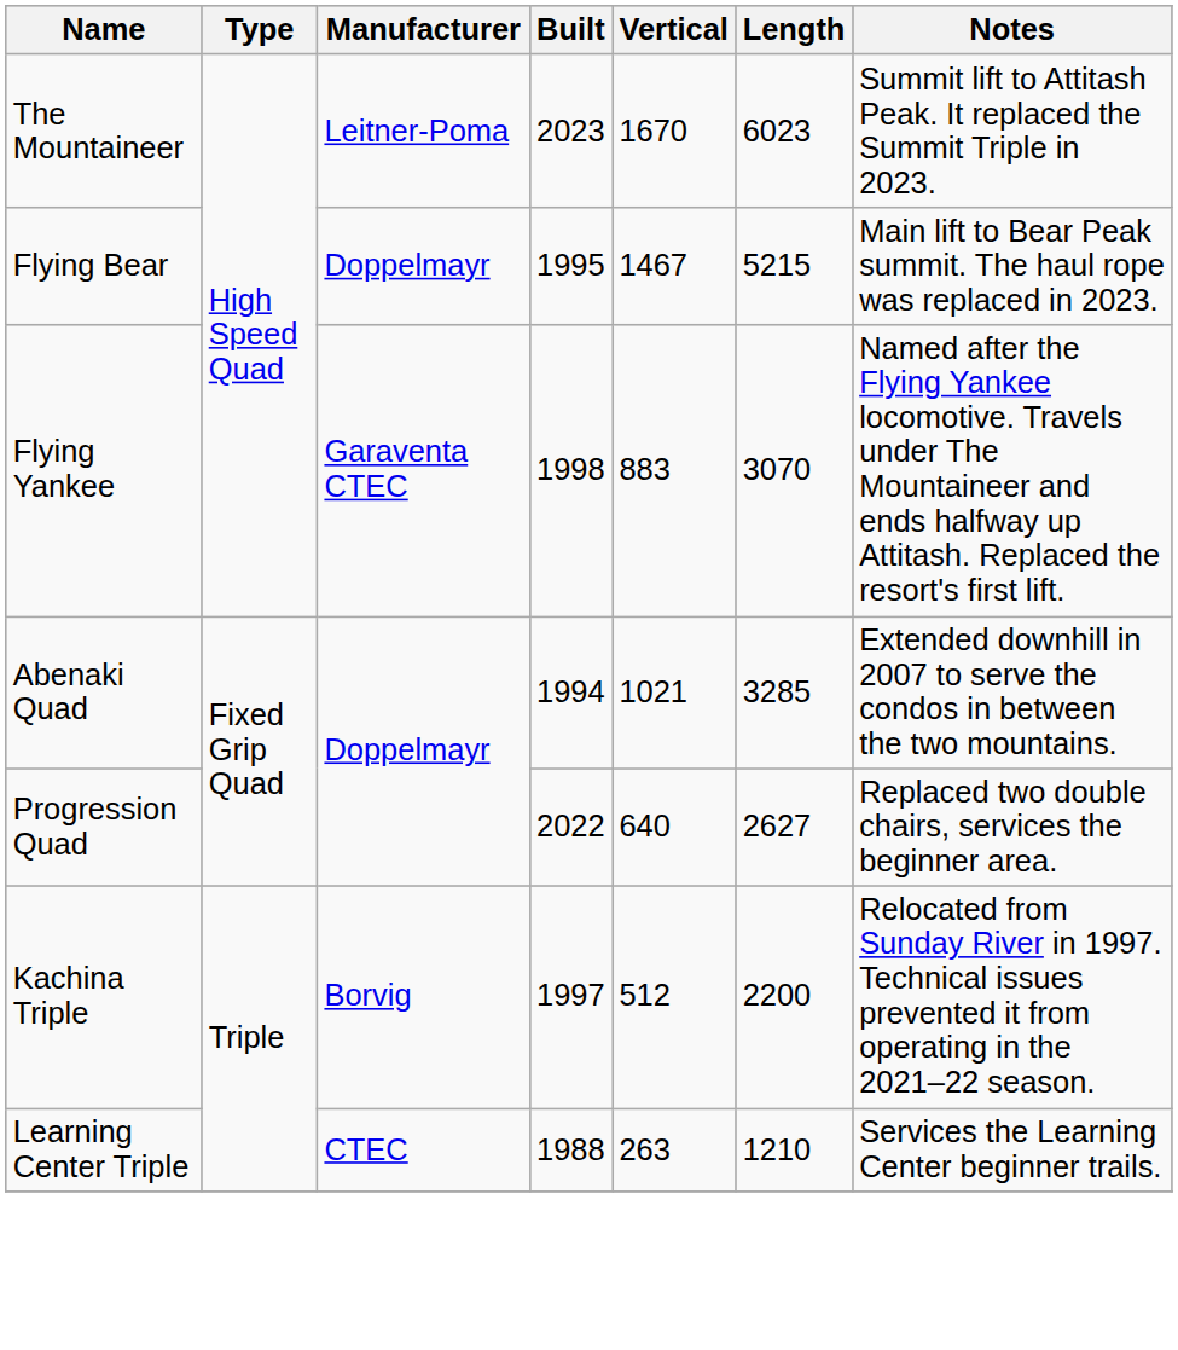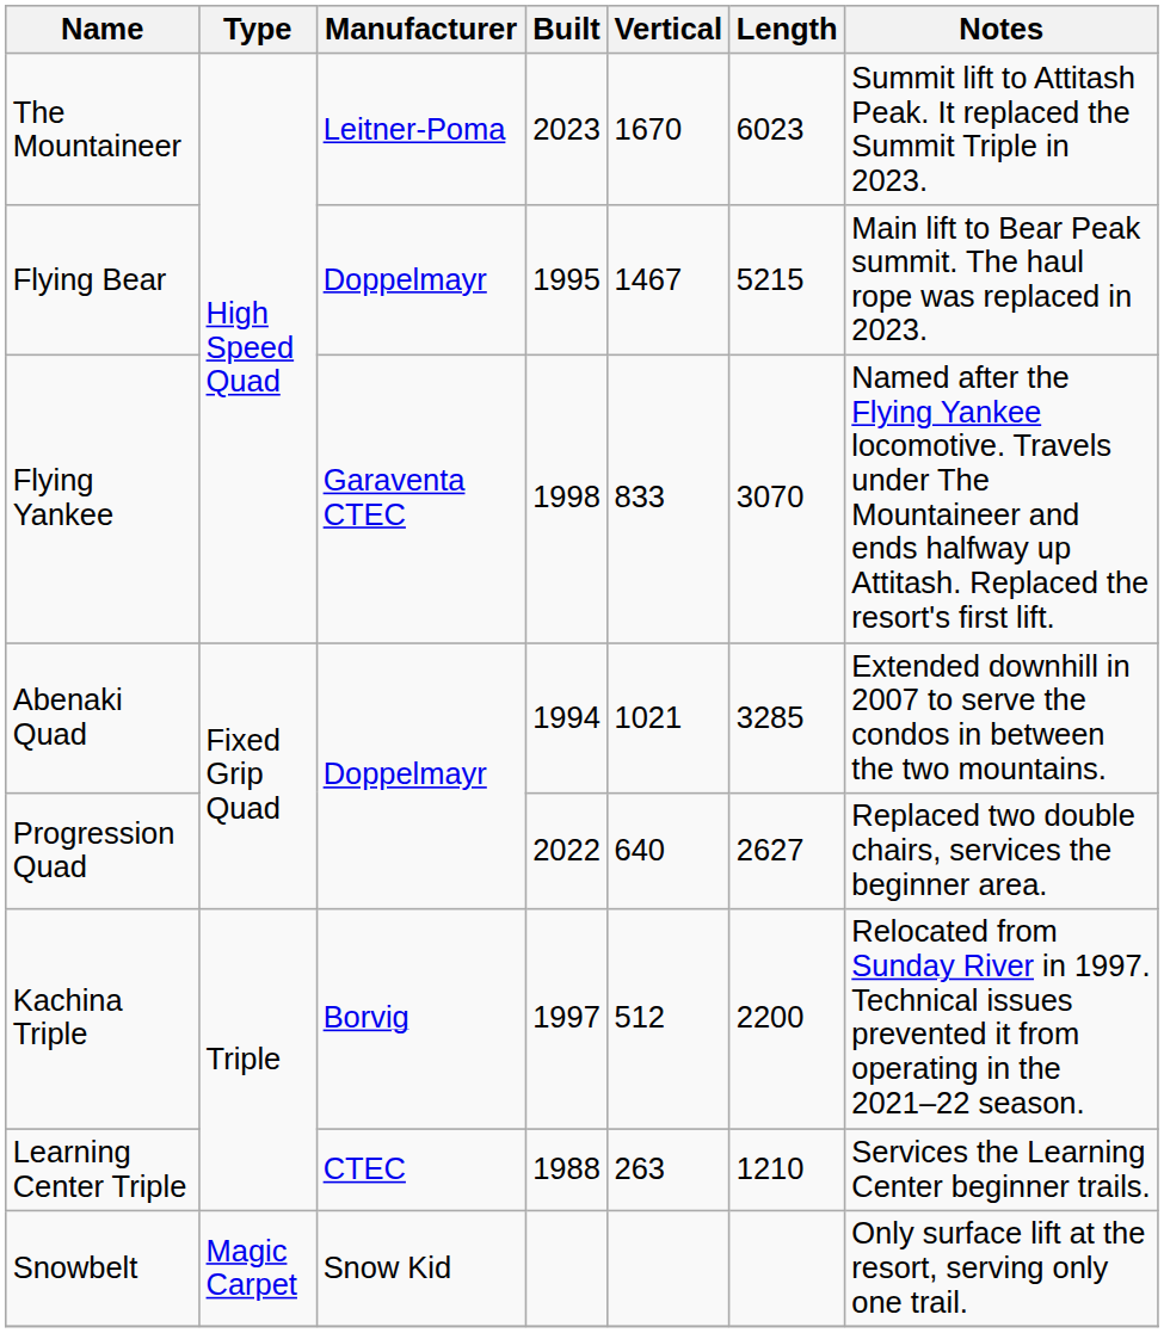Flying Yankee | Vertical: 883 -> 833
+ row: Snowbelt | Magic Carpet | Snow Kid | Only surface lift at the resort, serving only one trail.
